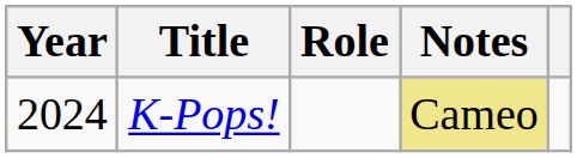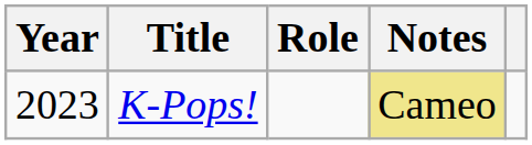K-Pops! | Year: 2024 -> 2023
